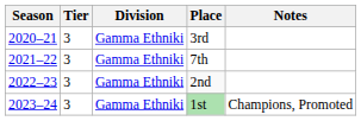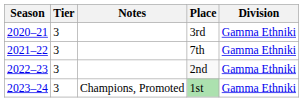columns swapped: Division <-> Notes
